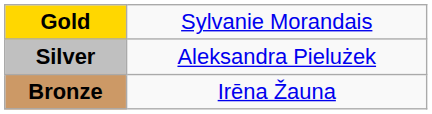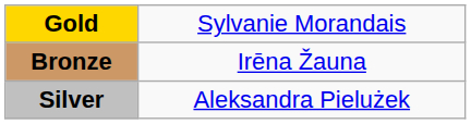rows swapped: Silver <-> Bronze
